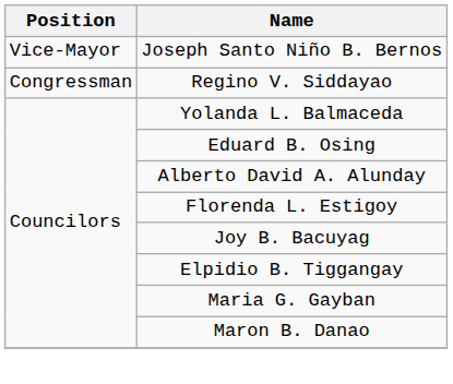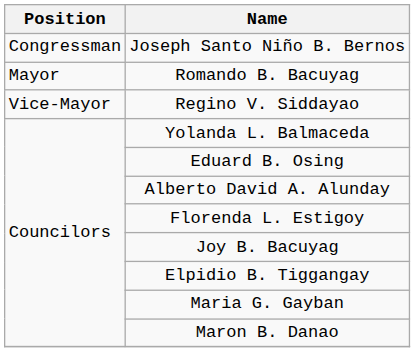Joseph Santo Niño B. Bernos | Position: Vice-Mayor -> Congressman
+ row: Mayor | Romando B. Bacuyag
Regino V. Siddayao | Position: Congressman -> Vice-Mayor
